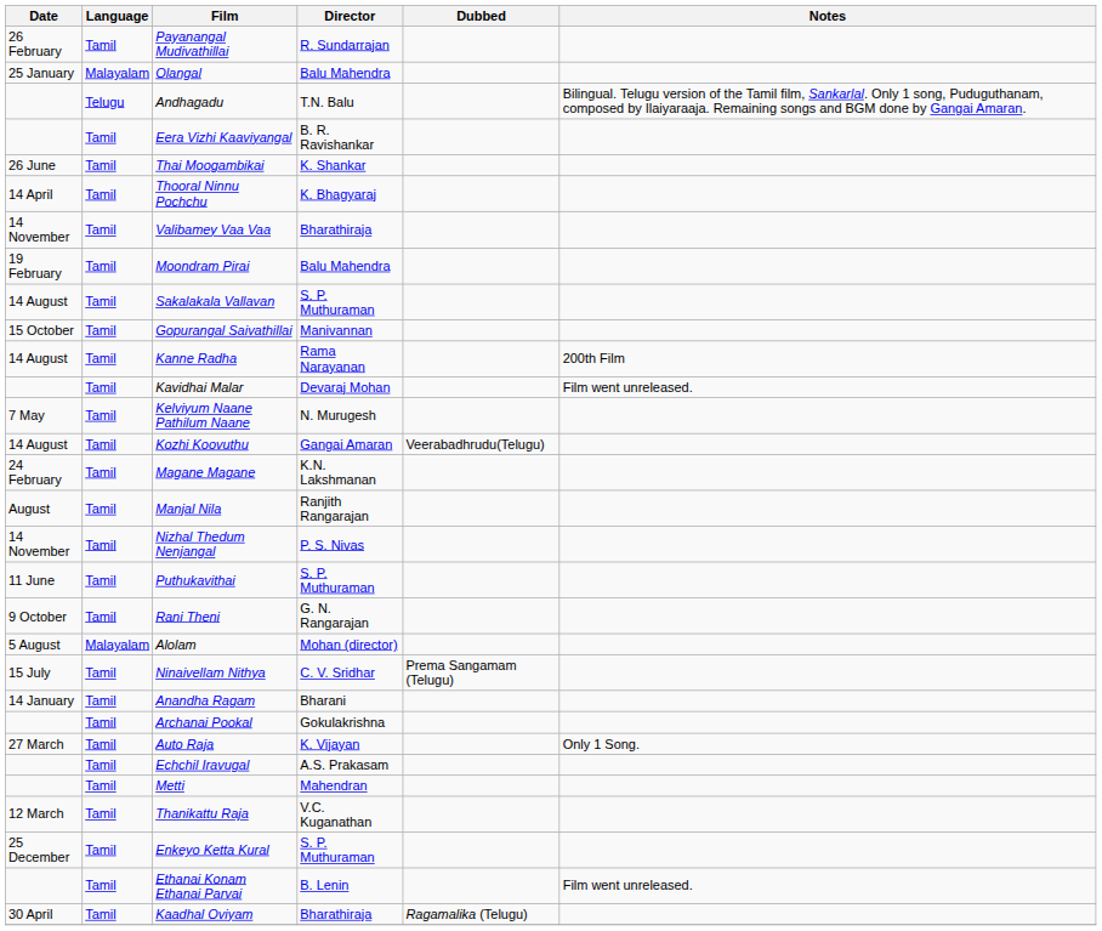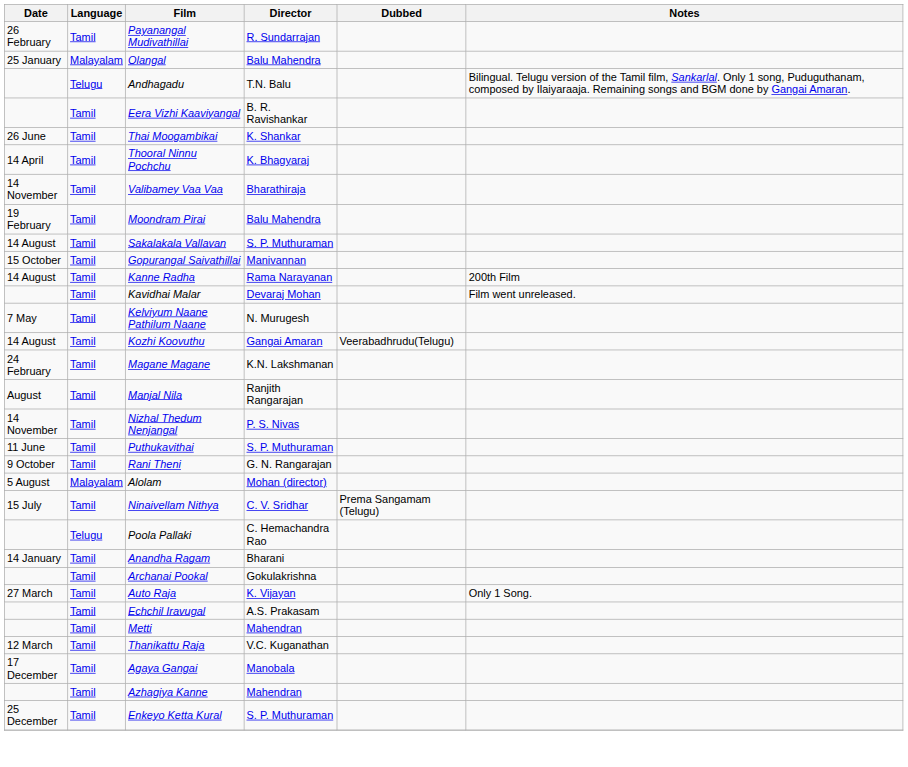+ row: Telugu | Poola Pallaki | C. Hemachandra Rao
+ row: 17 December | Tamil | Agaya Gangai | Manobala
+ row: Tamil | Azhagiya Kanne | Mahendran
- row: Tamil | Ethanai Konam Ethanai Parvai | B. Lenin | Film went unreleased.
- row: 30 April | Tamil | Kaadhal Oviyam | Bharathiraja | Ragamalika (Telugu)
